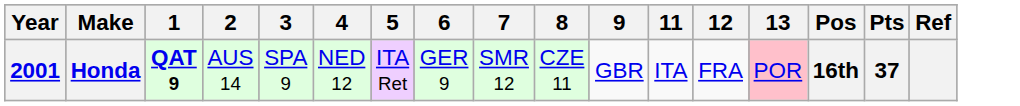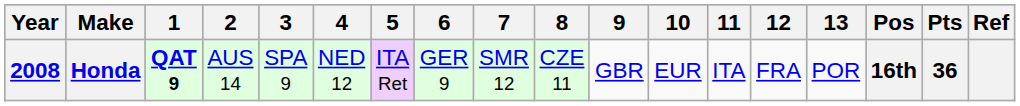+ column: 10 | EUR
Honda | Year: 2001 -> 2008
Honda | 13: pink background -> no background
Honda | Pts: 37 -> 36
